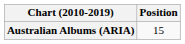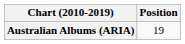Australian Albums (ARIA) | Position: 15 -> 19
